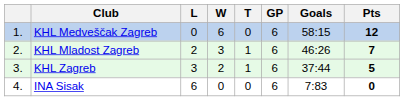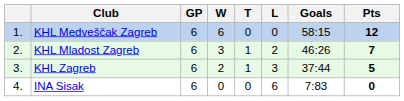columns swapped: GP <-> L
